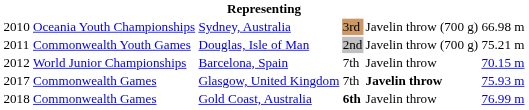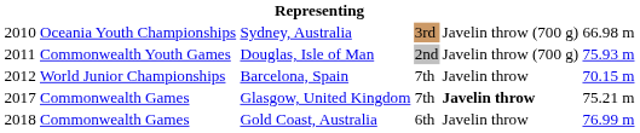Douglas, Isle of Man | column 6: 75.21 m -> 75.93 m
Glasgow, United Kingdom | column 6: 75.93 m -> 75.21 m
Gold Coast, Australia | column 4: bold -> normal
